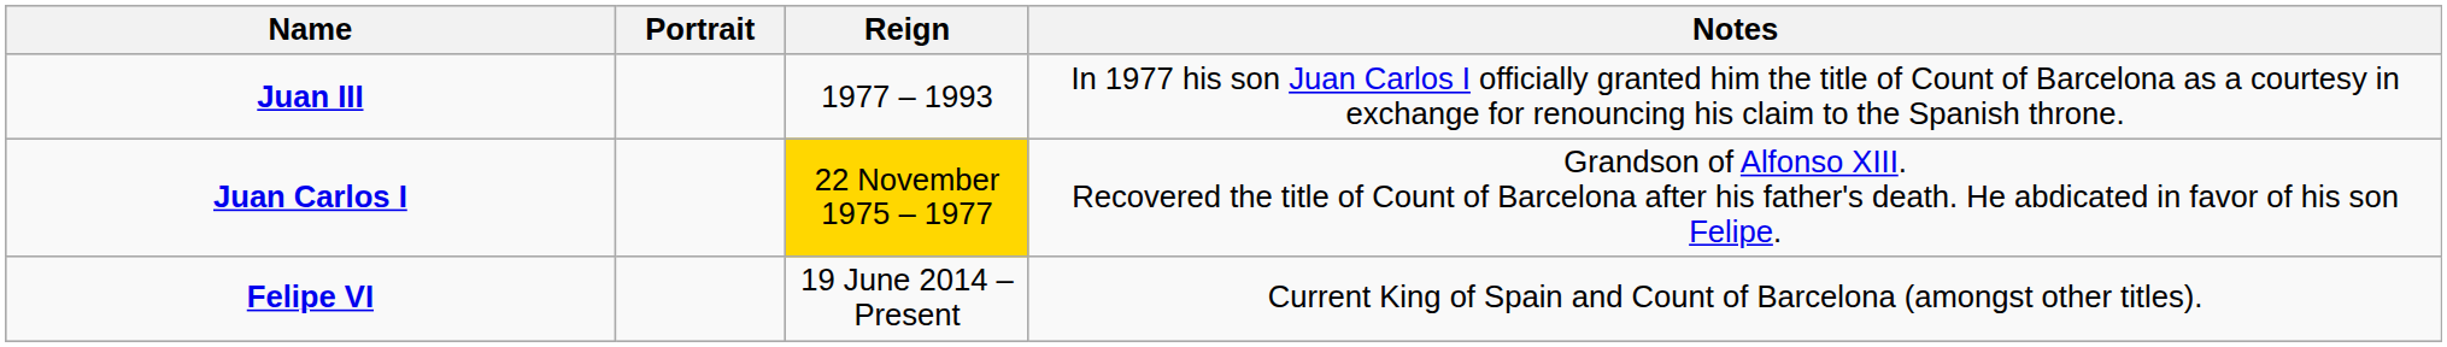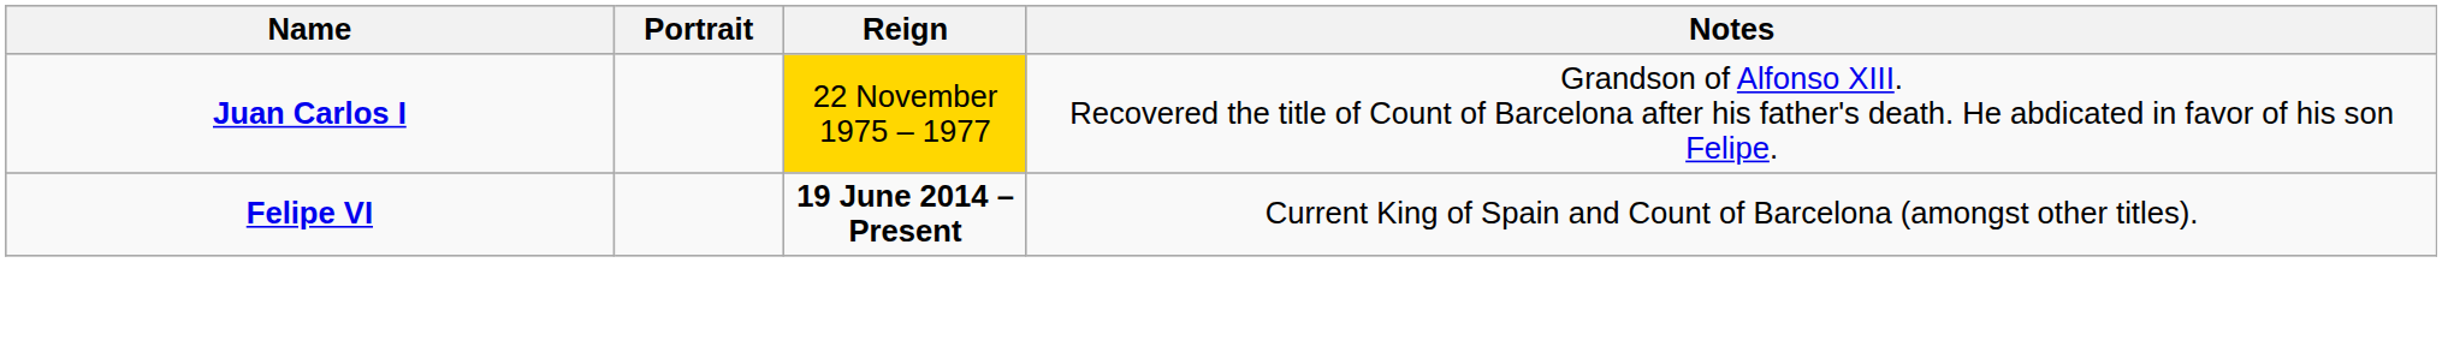- row: Juan III | 1977 – 1993 | In 1977 his son Juan Carlos I officially granted him the title of Count of Barcelona as a courtesy in exchange for renouncing his claim to the Spanish throne.
Felipe VI | Reign: normal -> bold
